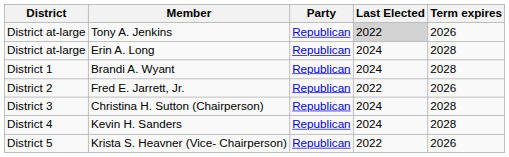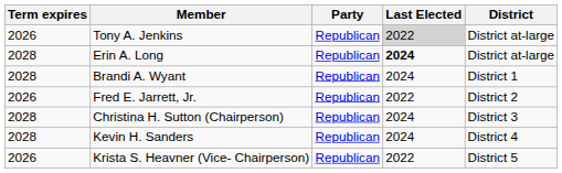columns swapped: District <-> Term expires
Erin A. Long | Last Elected: normal -> bold
